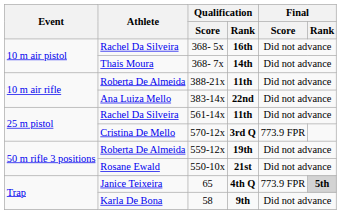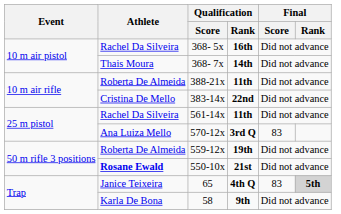22nd | Athlete: Ana Luiza Mello -> Cristina De Mello
3rd Q | Athlete: Cristina De Mello -> Ana Luiza Mello
3rd Q | Final / Score: 773.9 FPR -> 83
21st | Athlete: normal -> bold
4th Q | Final / Score: 773.9 FPR -> 83
